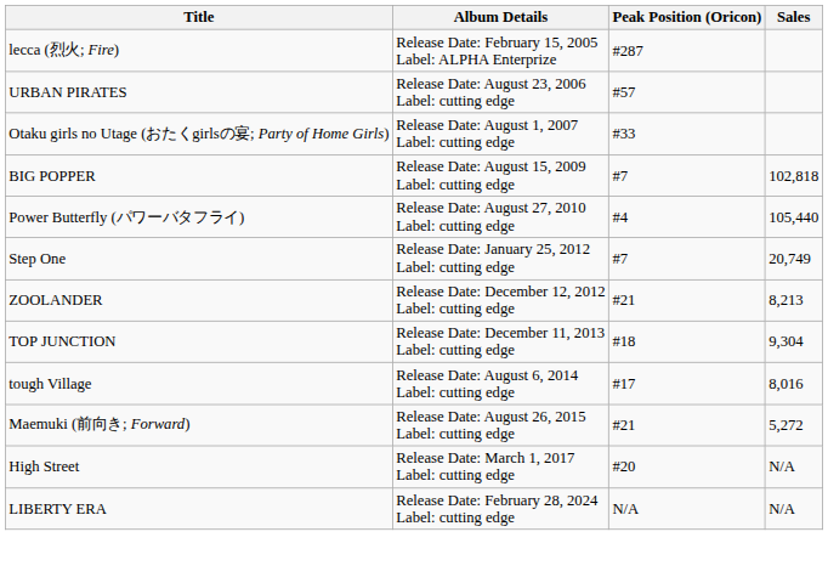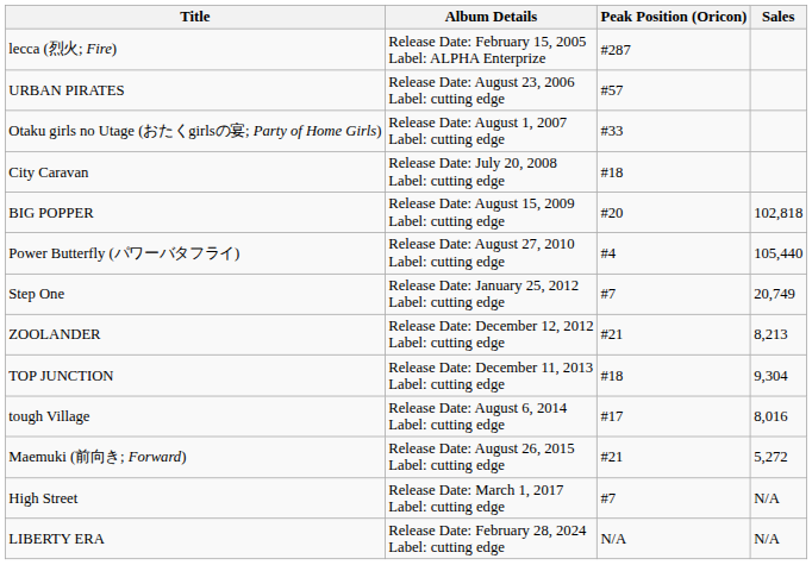+ row: City Caravan | Release Date: July 20, 2008 Label: cutting edge | #18
BIG POPPER | Peak Position (Oricon): #7 -> #20
High Street | Peak Position (Oricon): #20 -> #7
